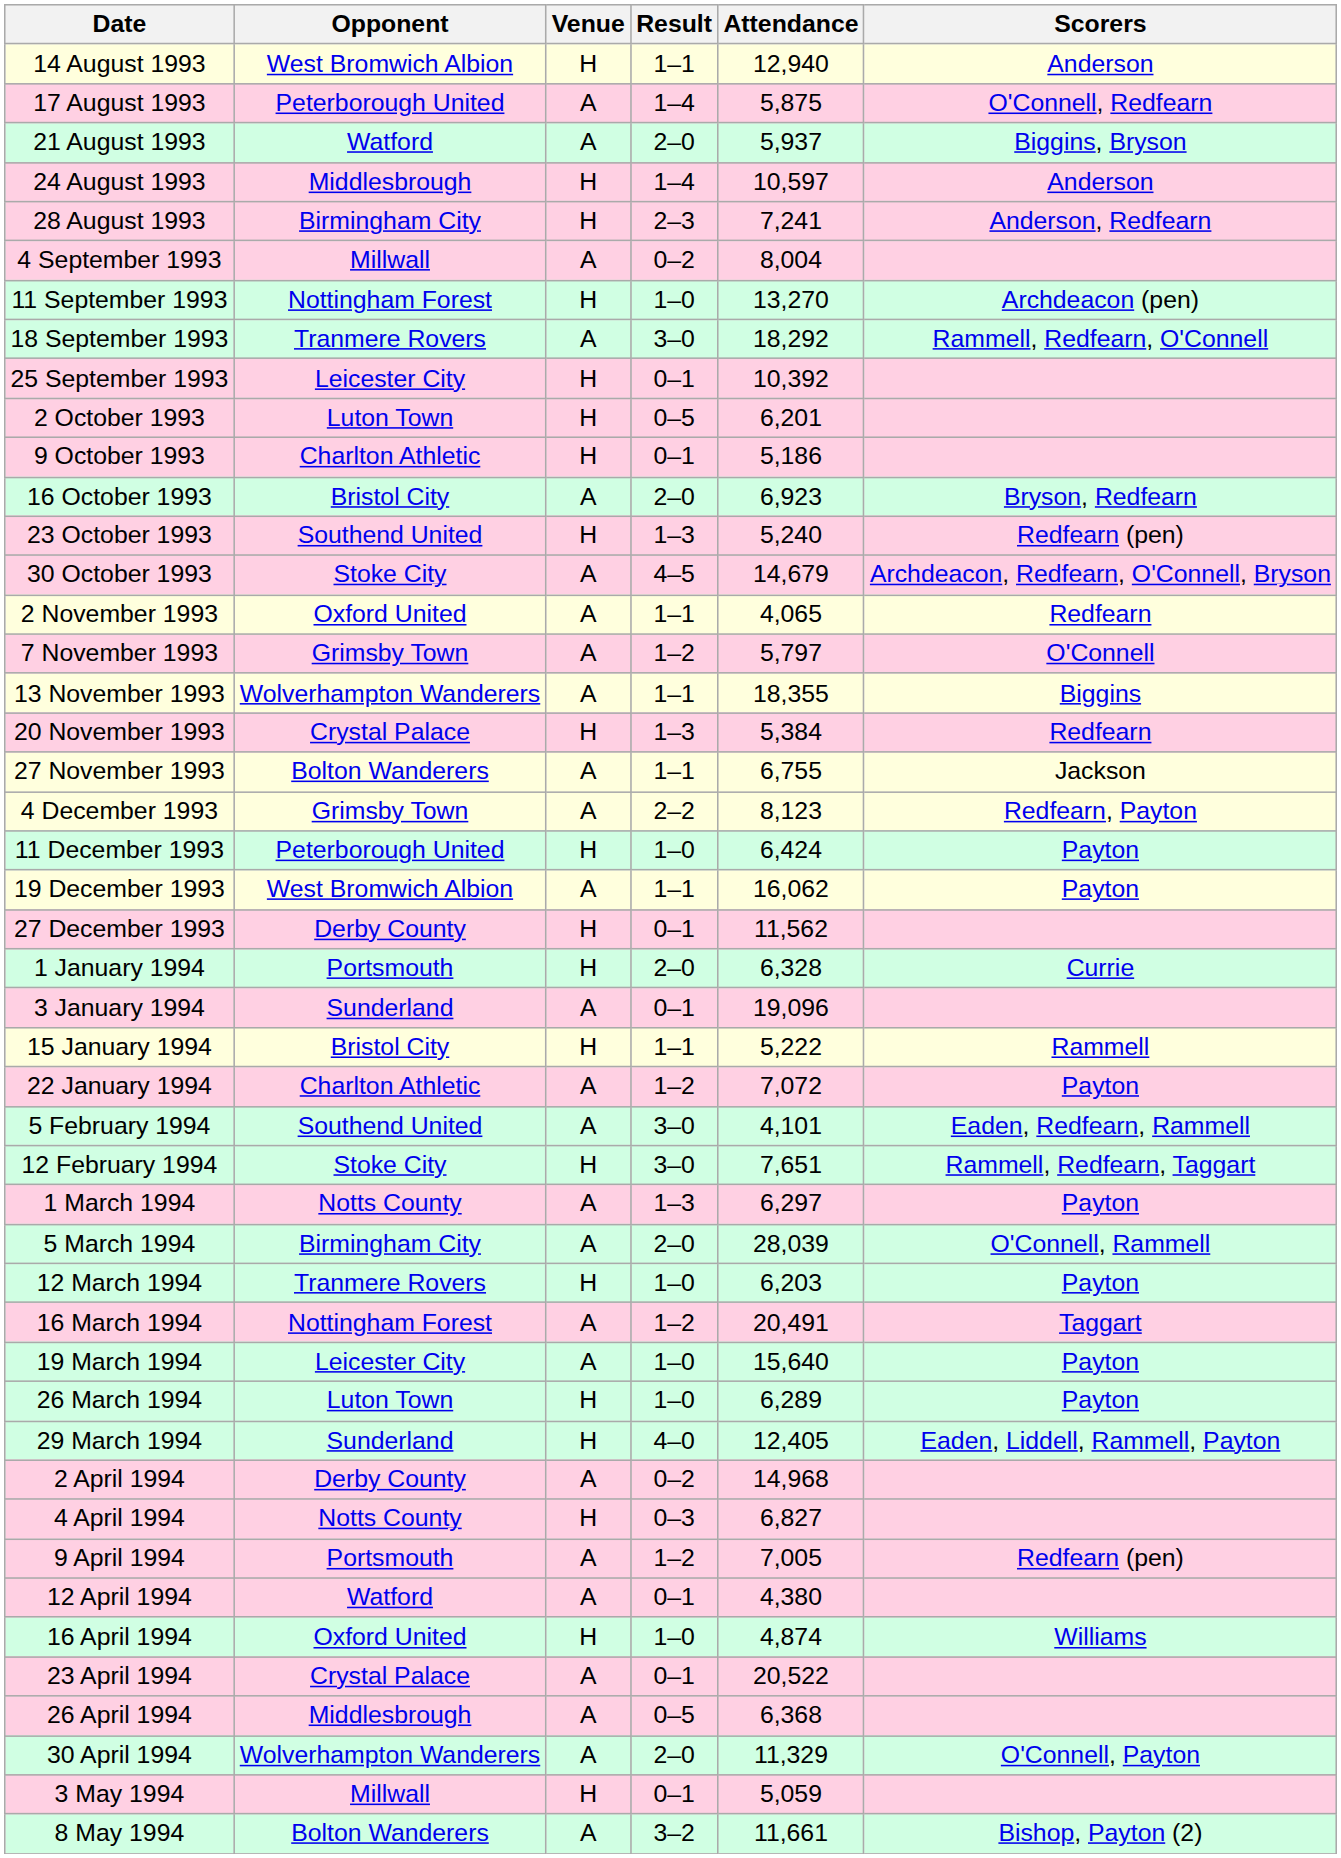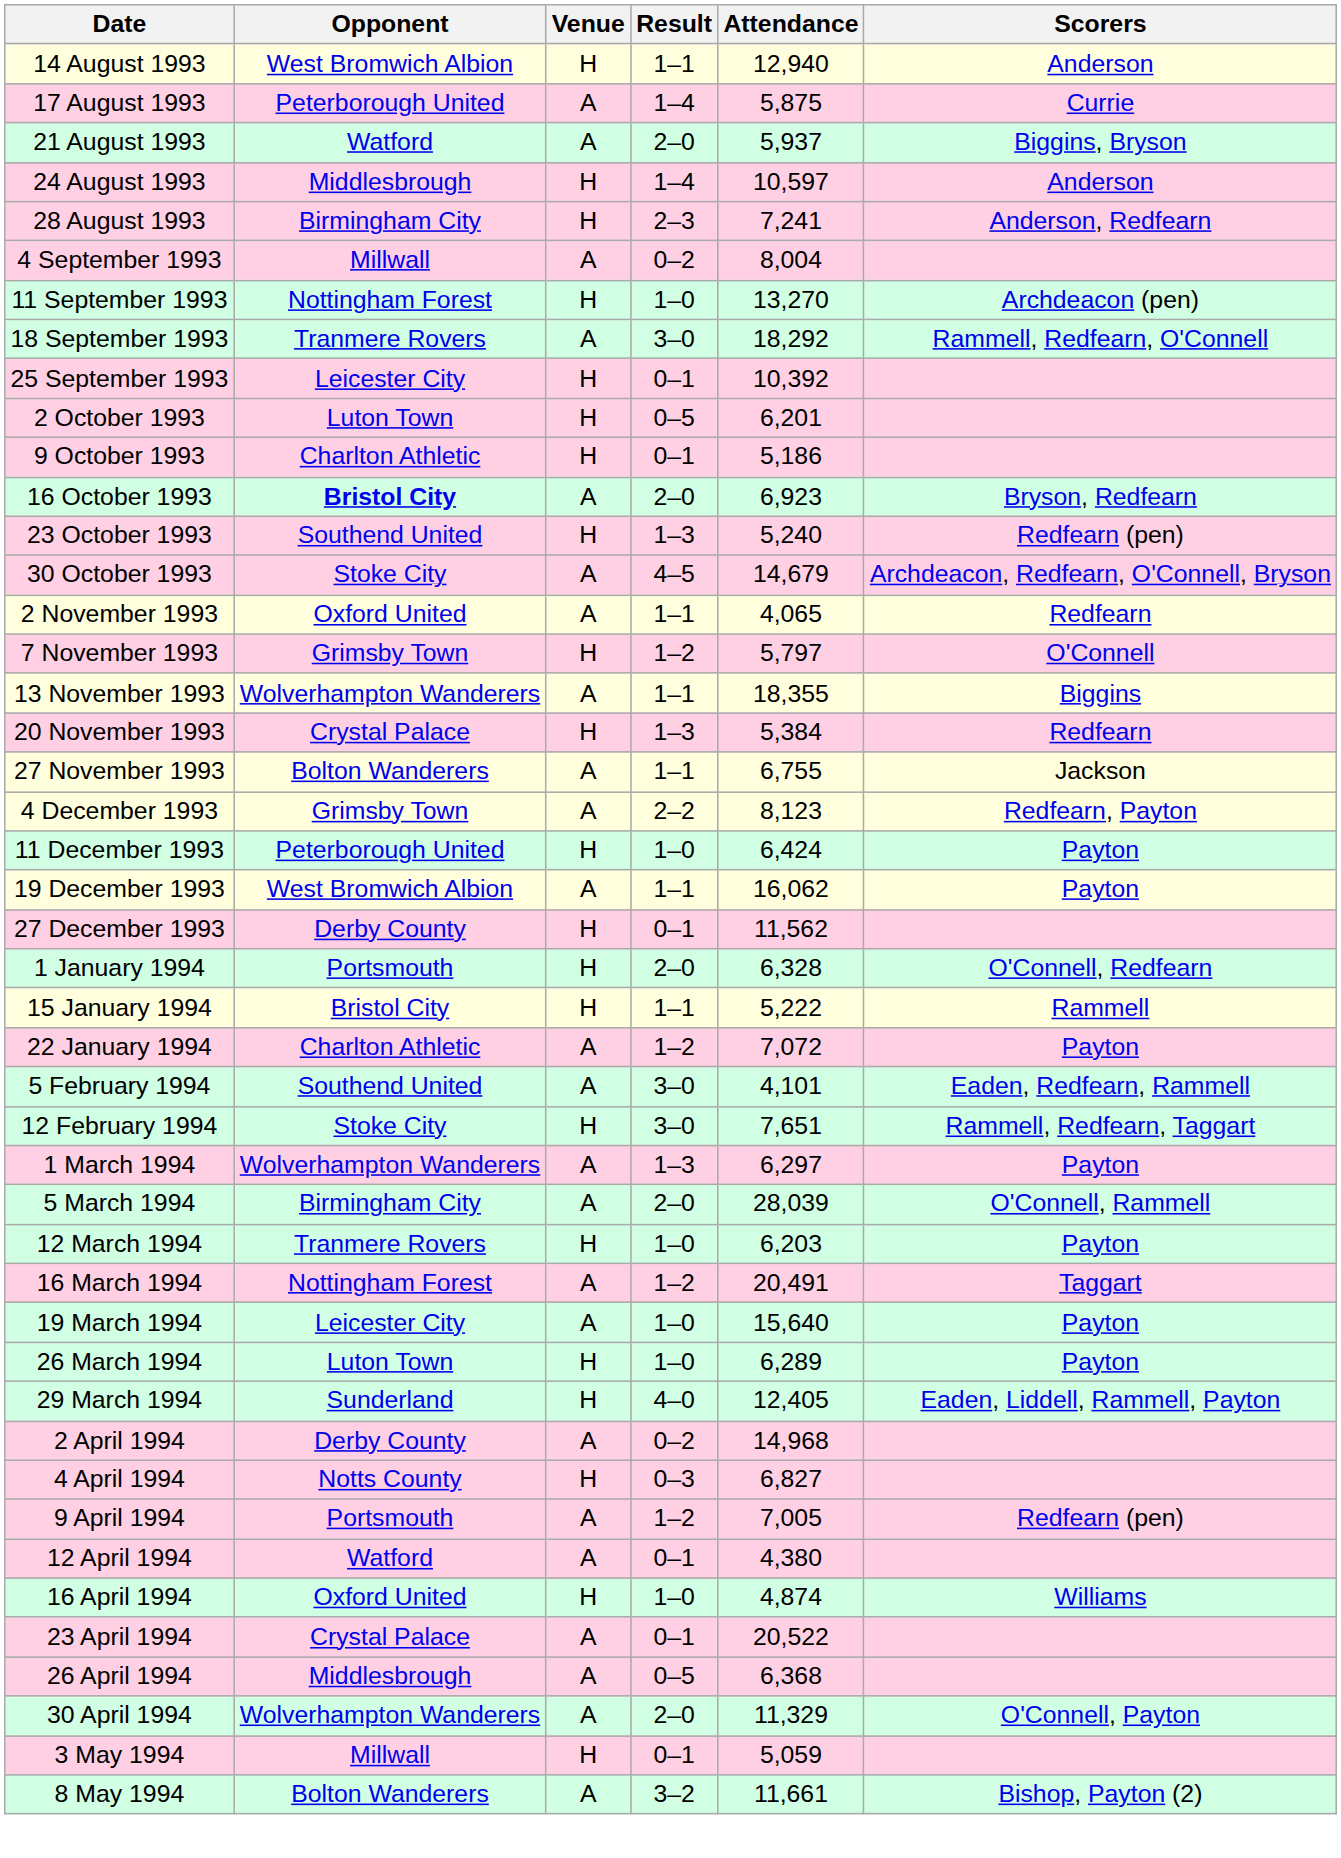17 August 1993 | Scorers: O'Connell, Redfearn -> Currie
16 October 1993 | Opponent: normal -> bold
7 November 1993 | Venue: A -> H
1 January 1994 | Scorers: Currie -> O'Connell, Redfearn
- row: 3 January 1994 | Sunderland | A | 0–1 | 19,096
1 March 1994 | Opponent: Notts County -> Wolverhampton Wanderers
